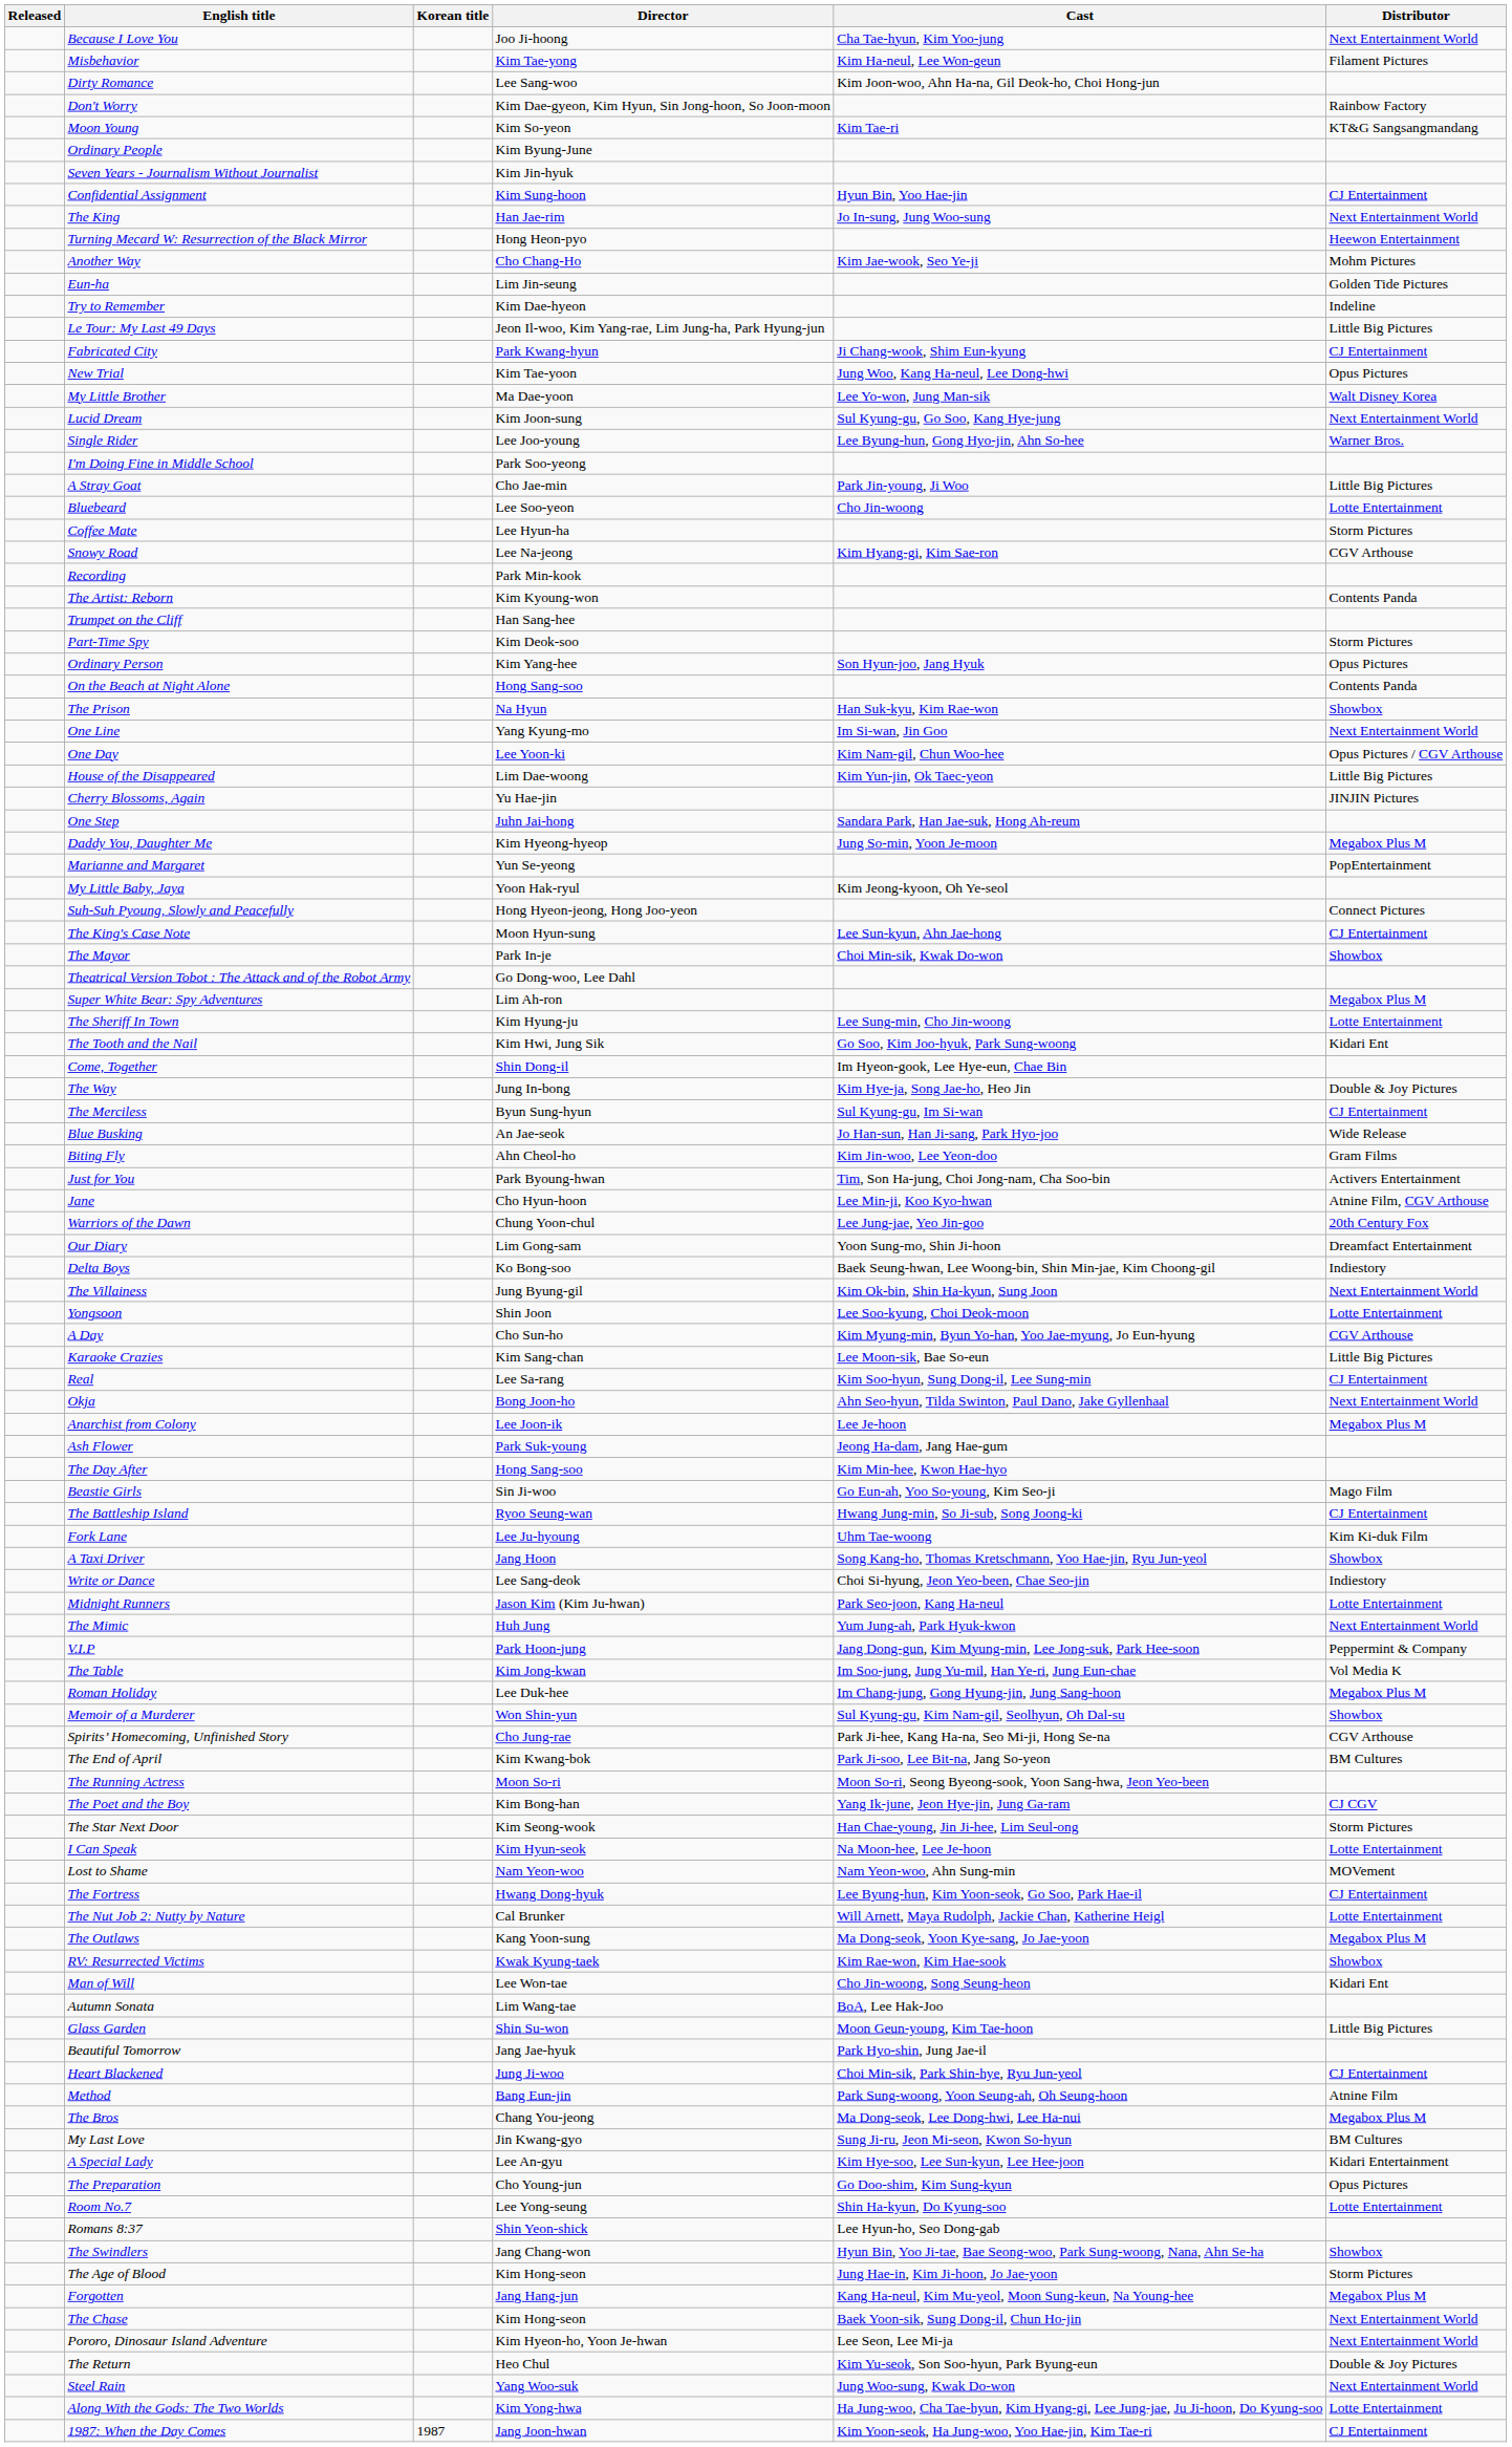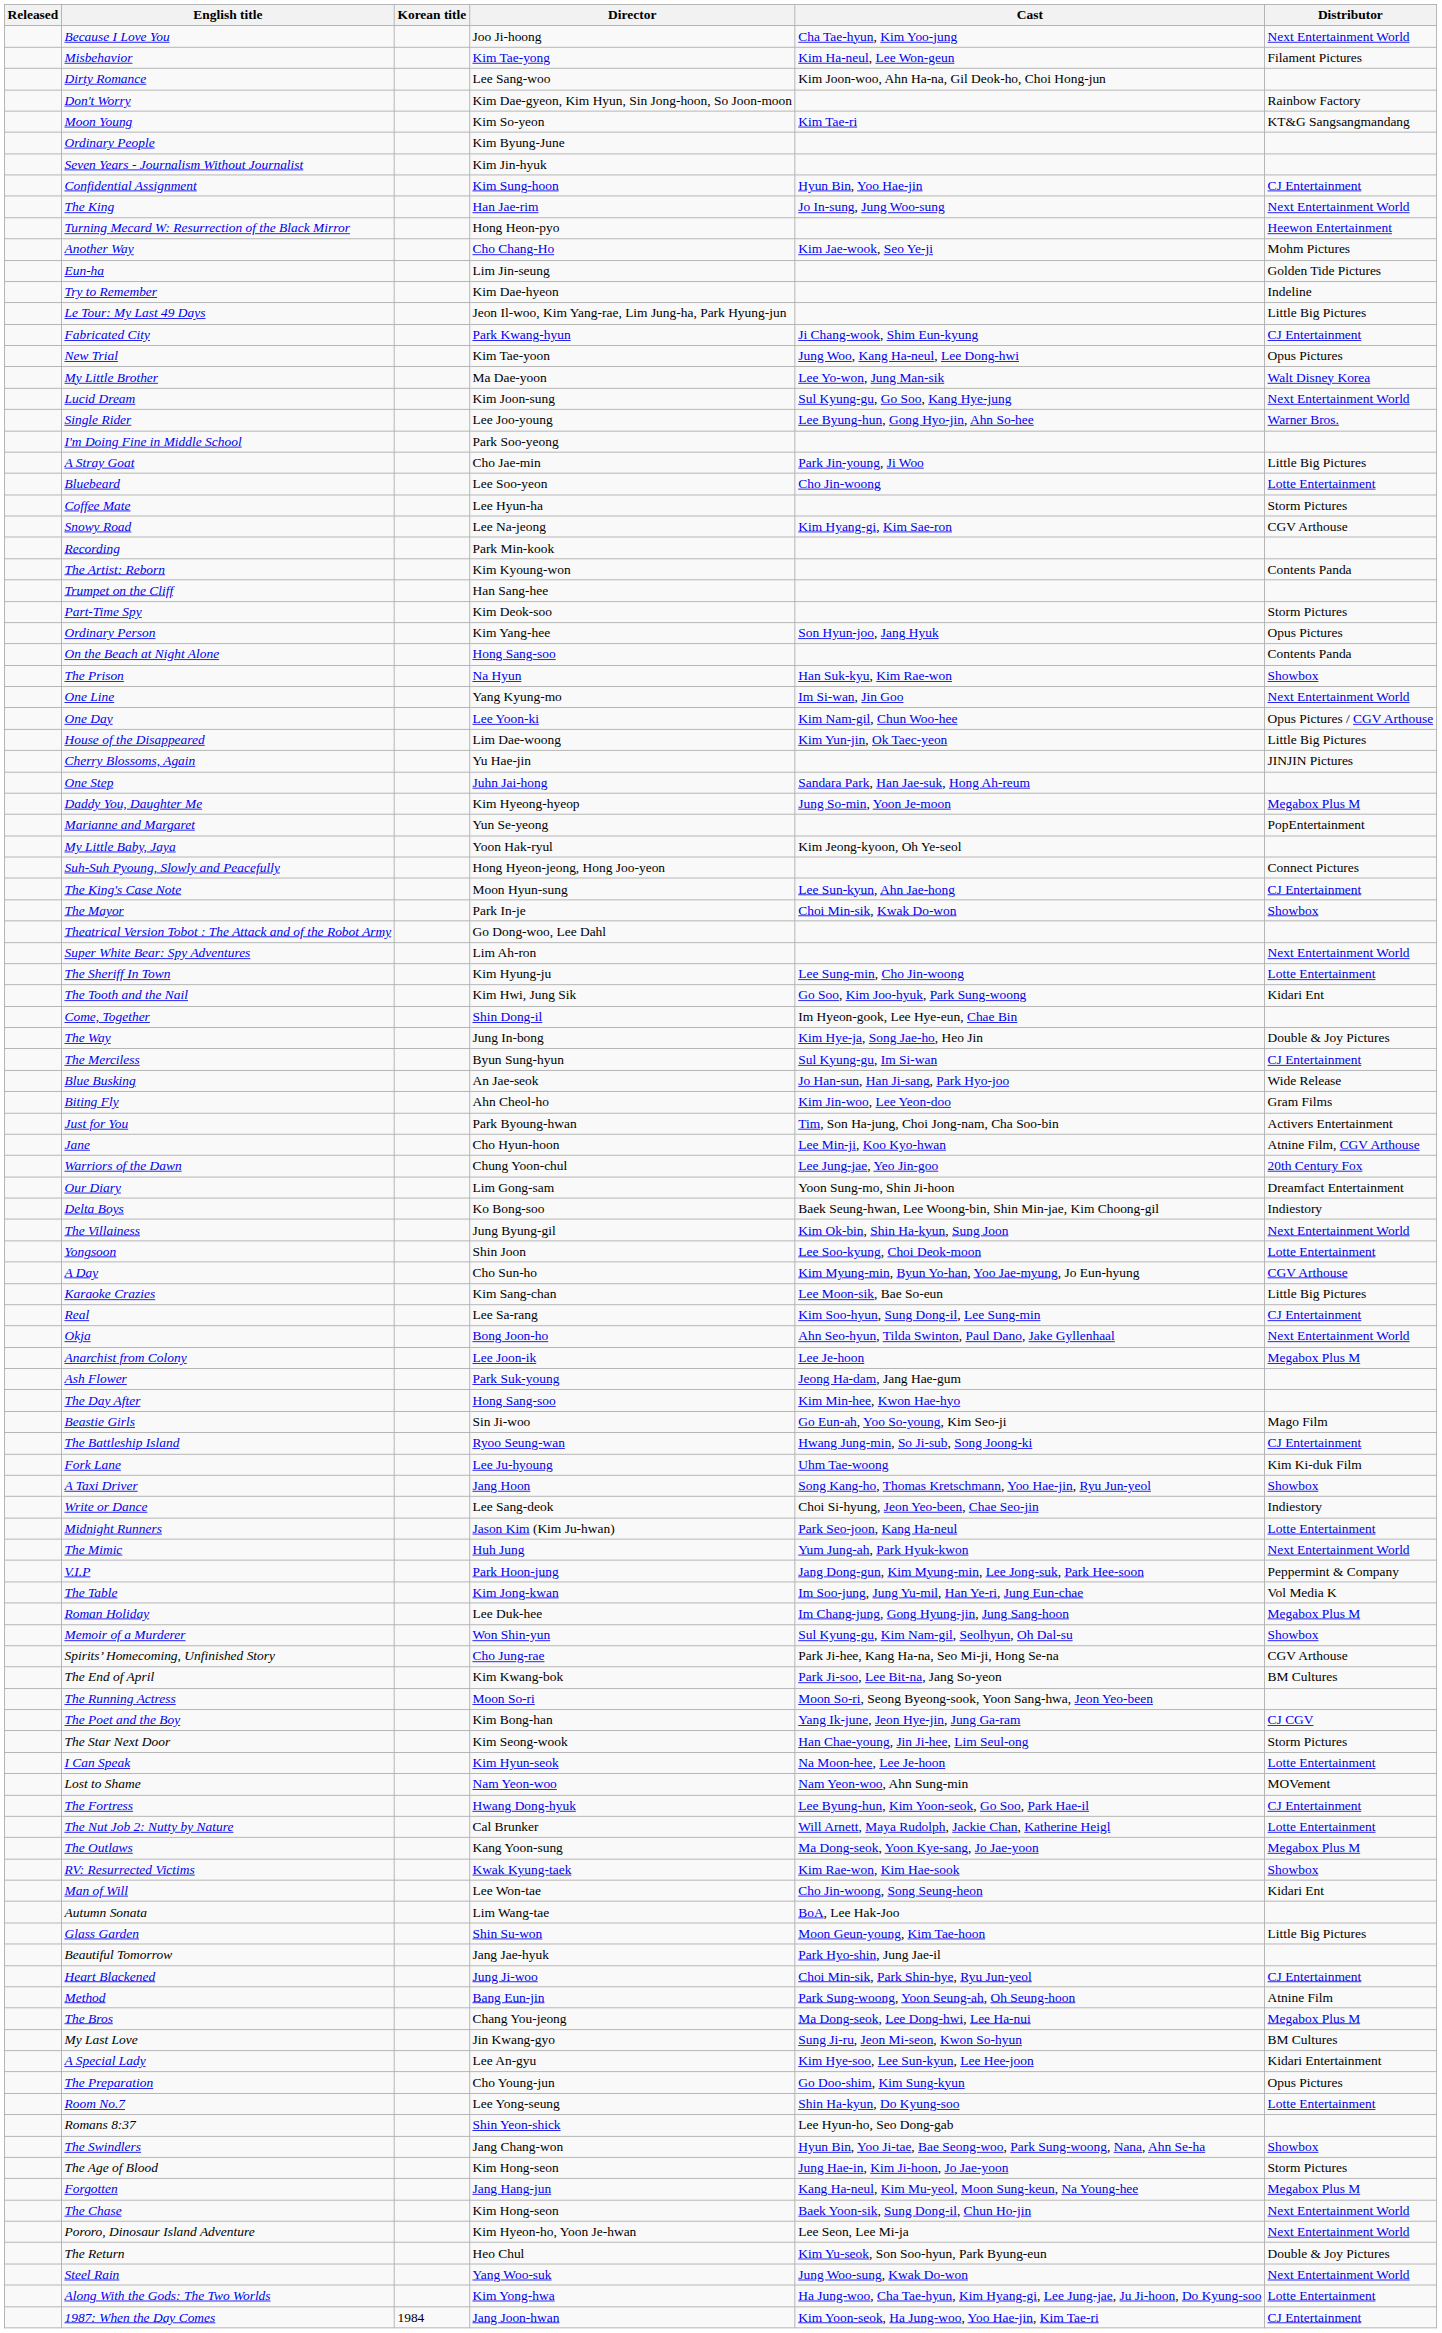Super White Bear: Spy Adventures | Distributor: Megabox Plus M -> Next Entertainment World
1987: When the Day Comes | Korean title: 1987 -> 1984
